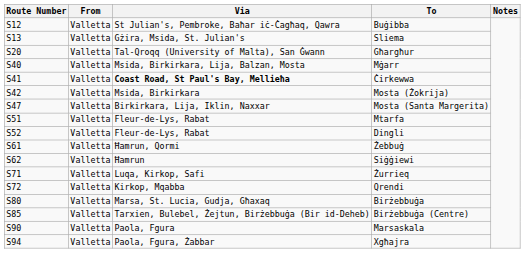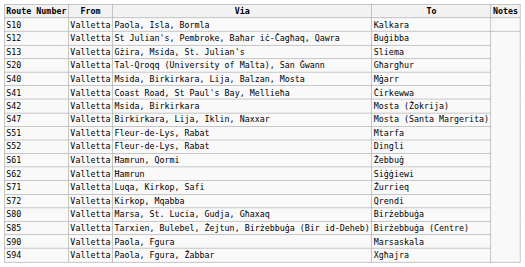+ row: S10 | Valletta | Paola, Isla, Bormla | Kalkara
Ċirkewwa | Via: bold -> normal
